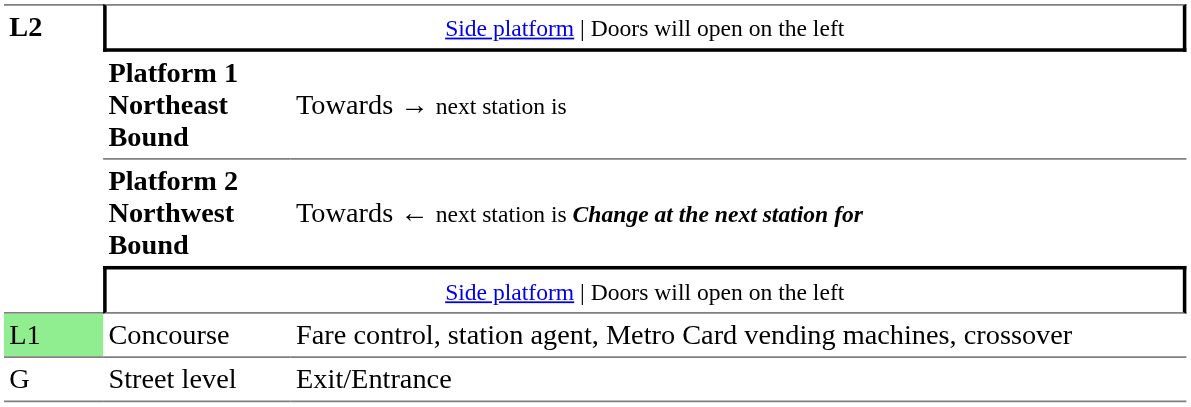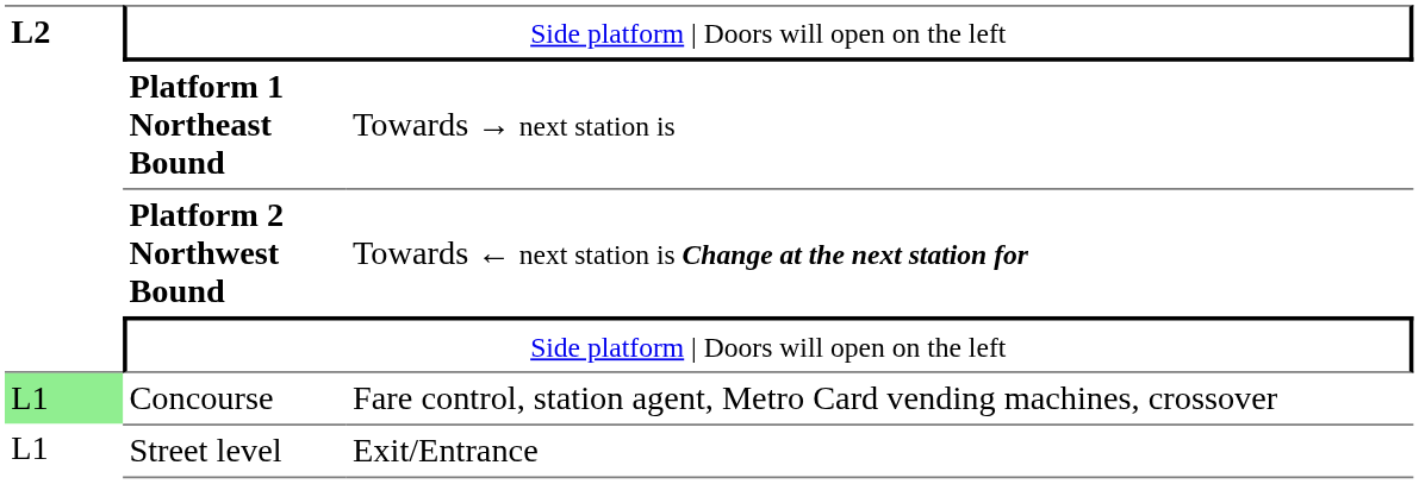Street level | column 1: G -> L1
